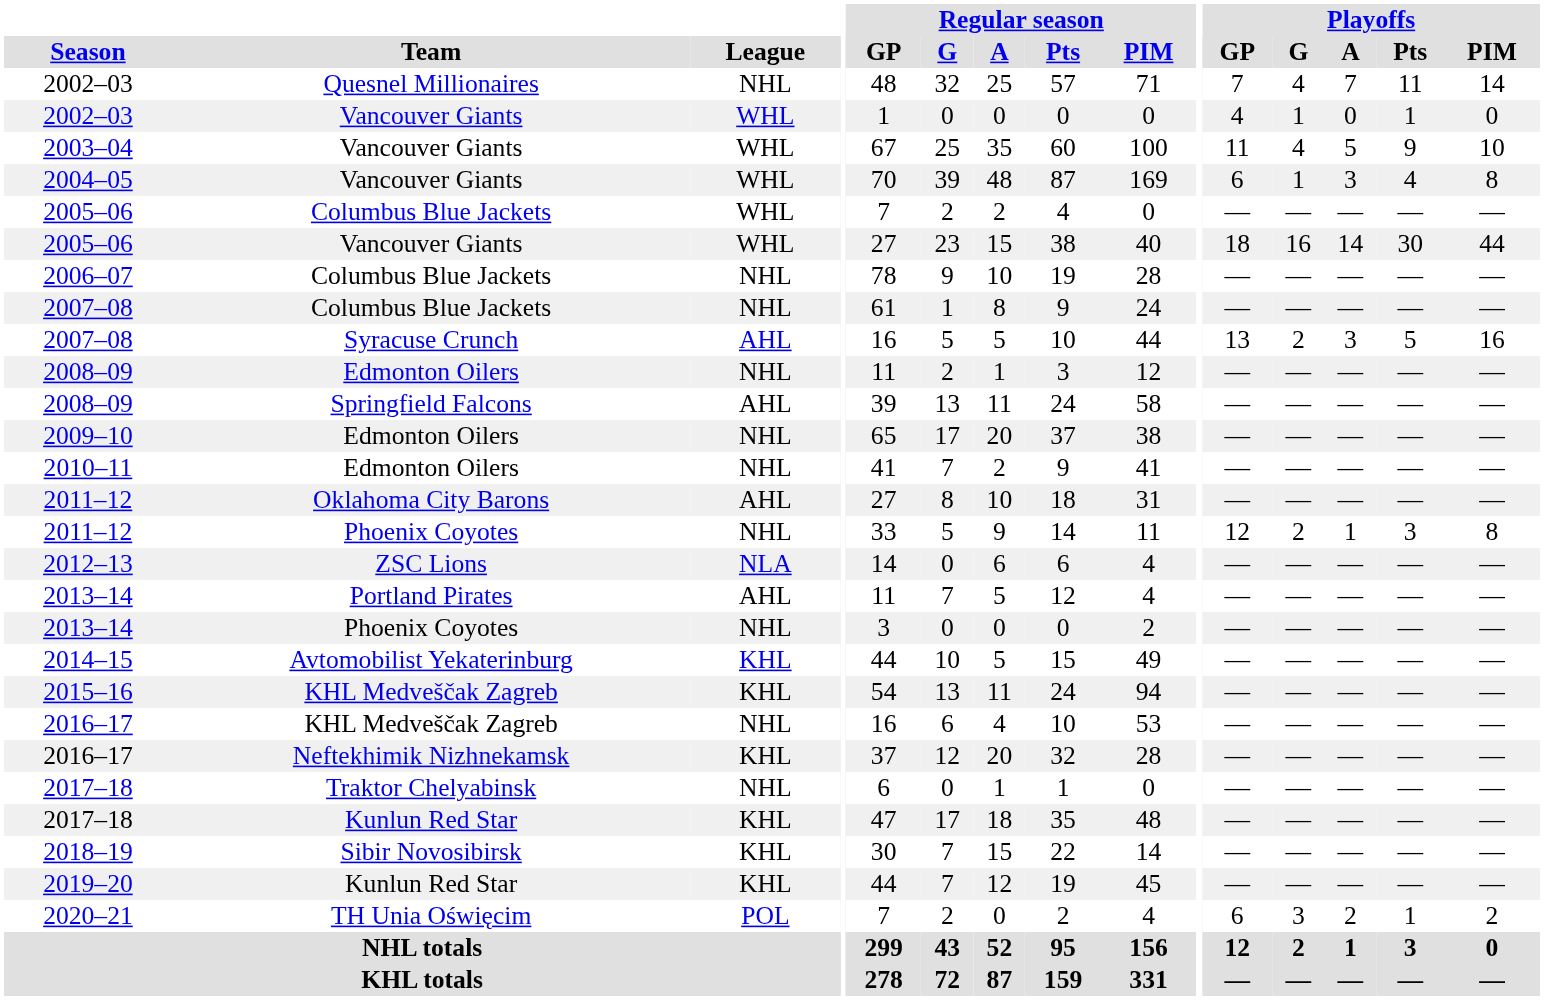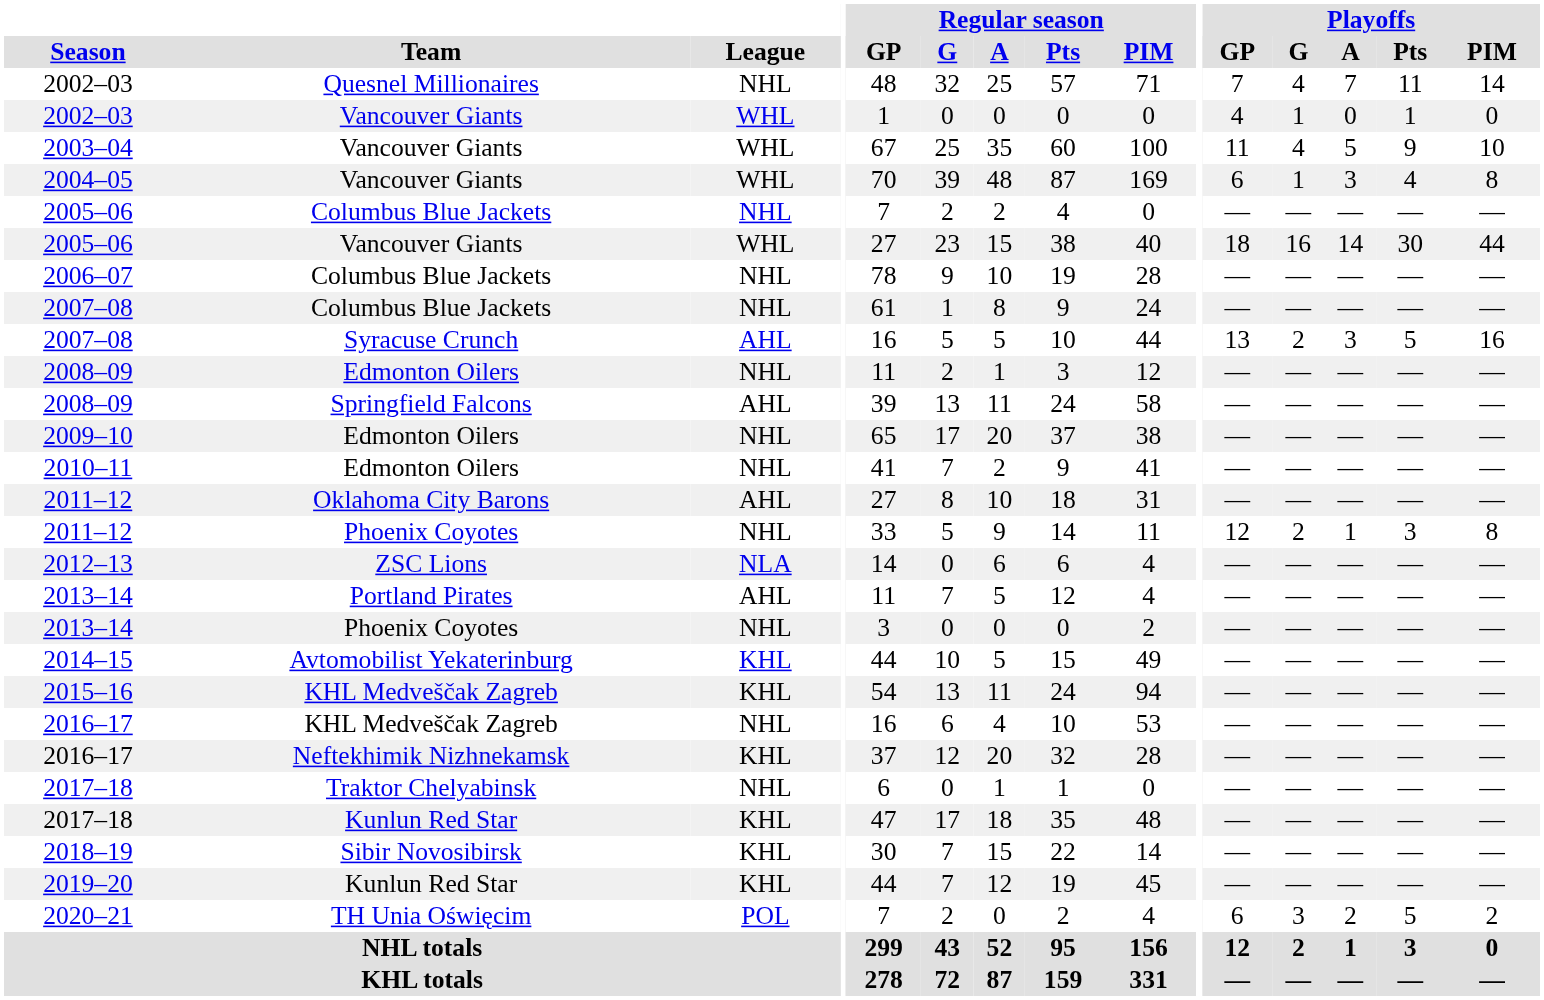2005–06 / Columbus Blue Jackets | League: WHL -> NHL
2020–21 | Playoffs / Pts: 1 -> 5
